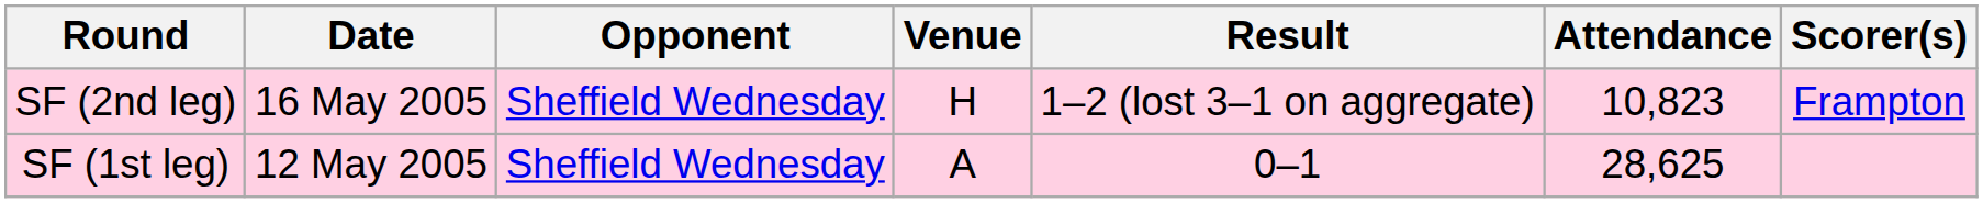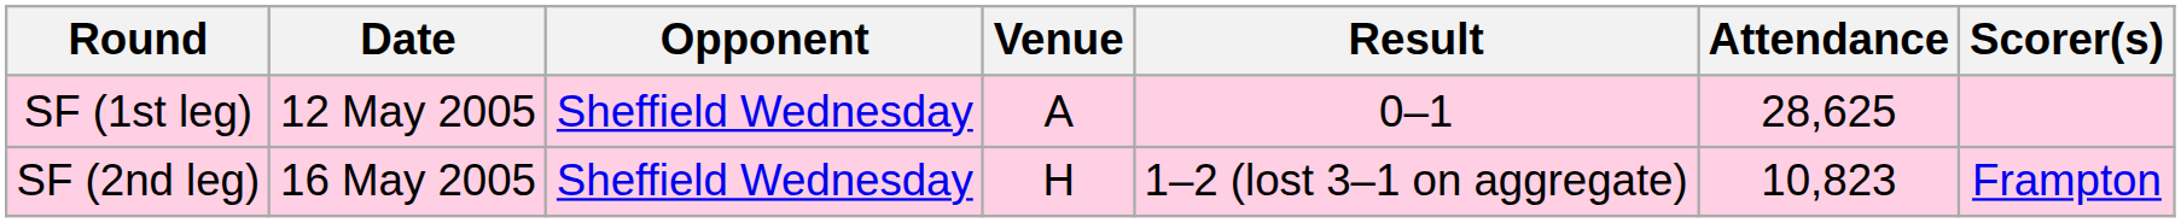rows swapped: SF (1st leg) <-> SF (2nd leg)
